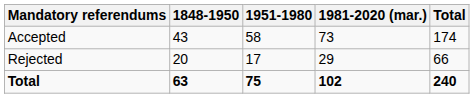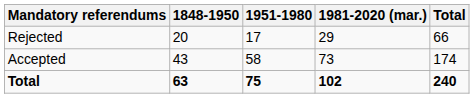rows swapped: Accepted <-> Rejected
